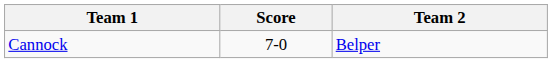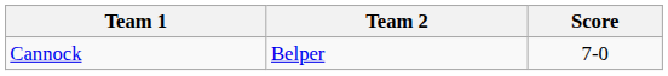columns swapped: Team 2 <-> Score
